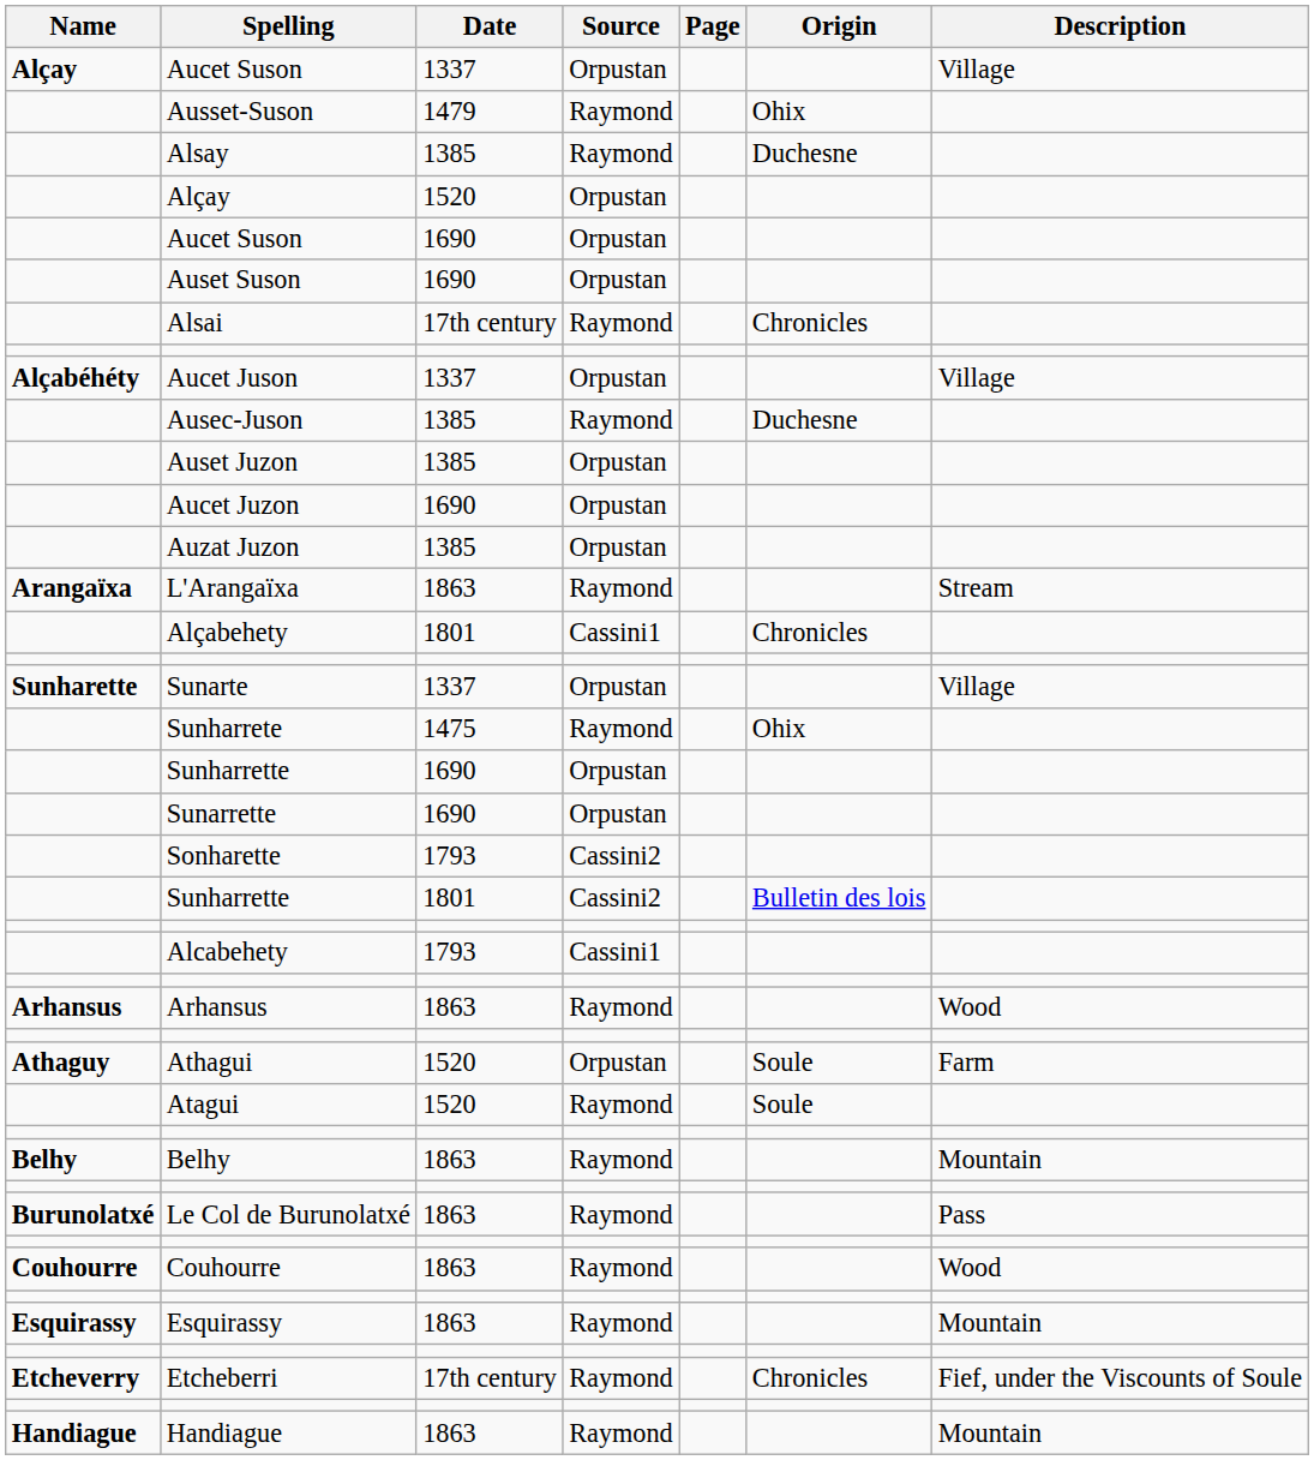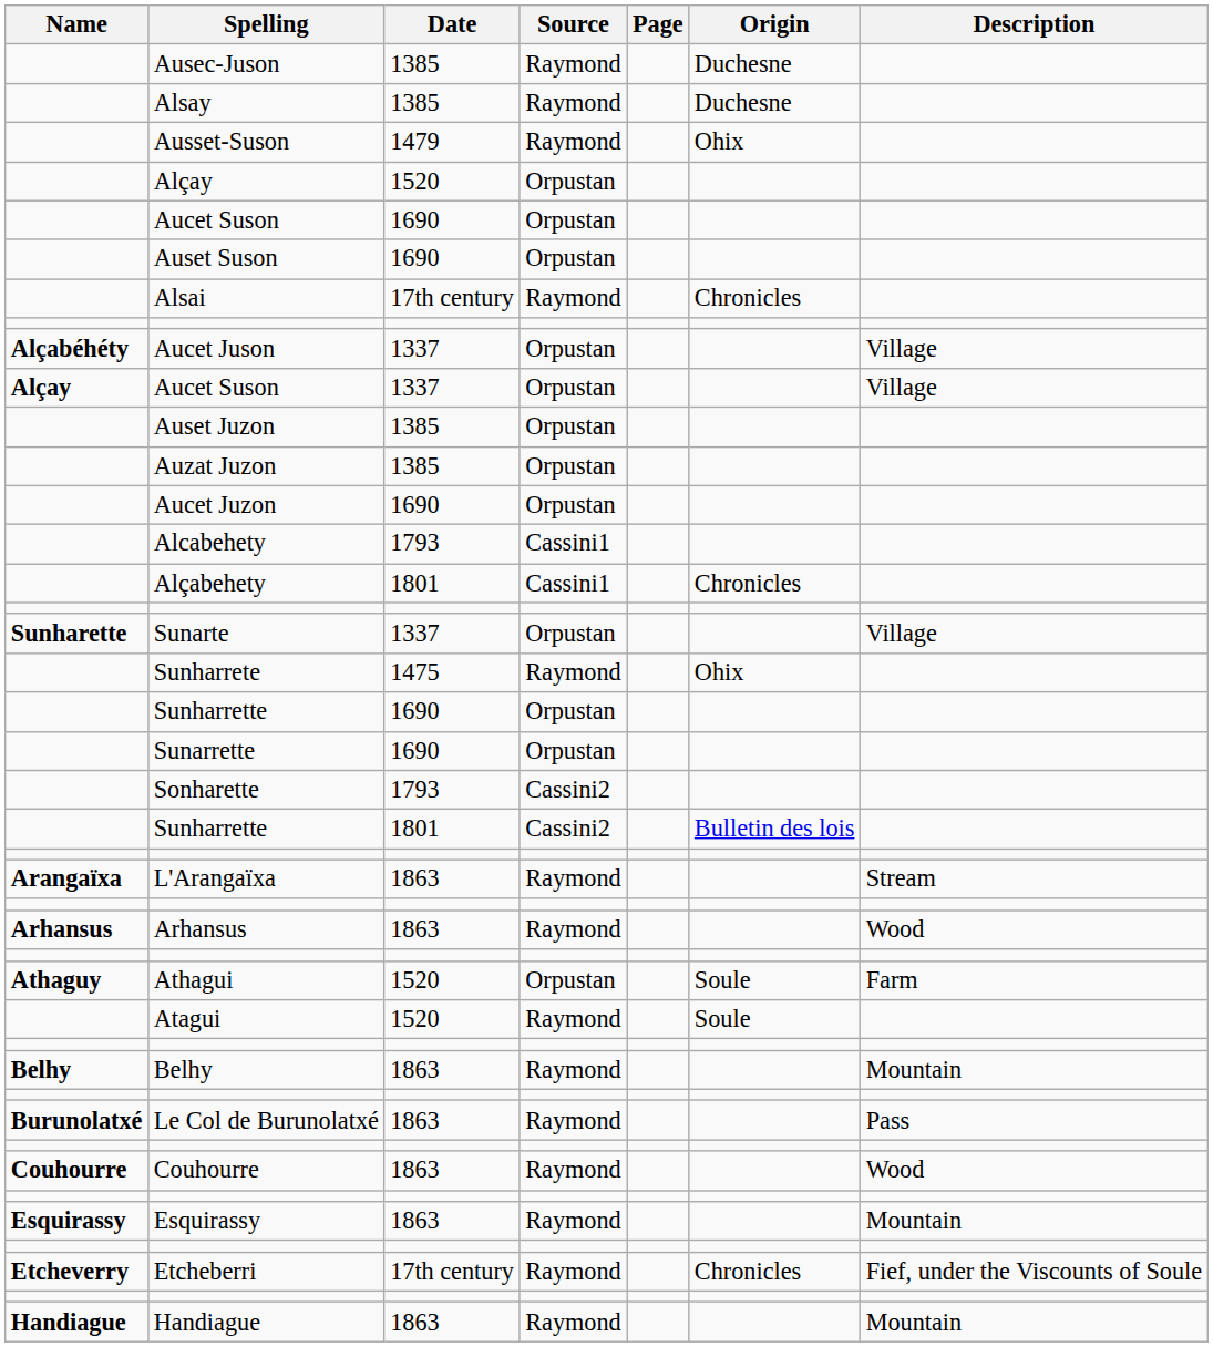rows swapped: Aucet Suson / 1337 <-> Ausec-Juson
rows swapped: Alsay <-> Ausset-Suson
rows swapped: Auzat Juzon <-> Aucet Juzon
rows swapped: Alcabehety <-> L'Arangaïxa
